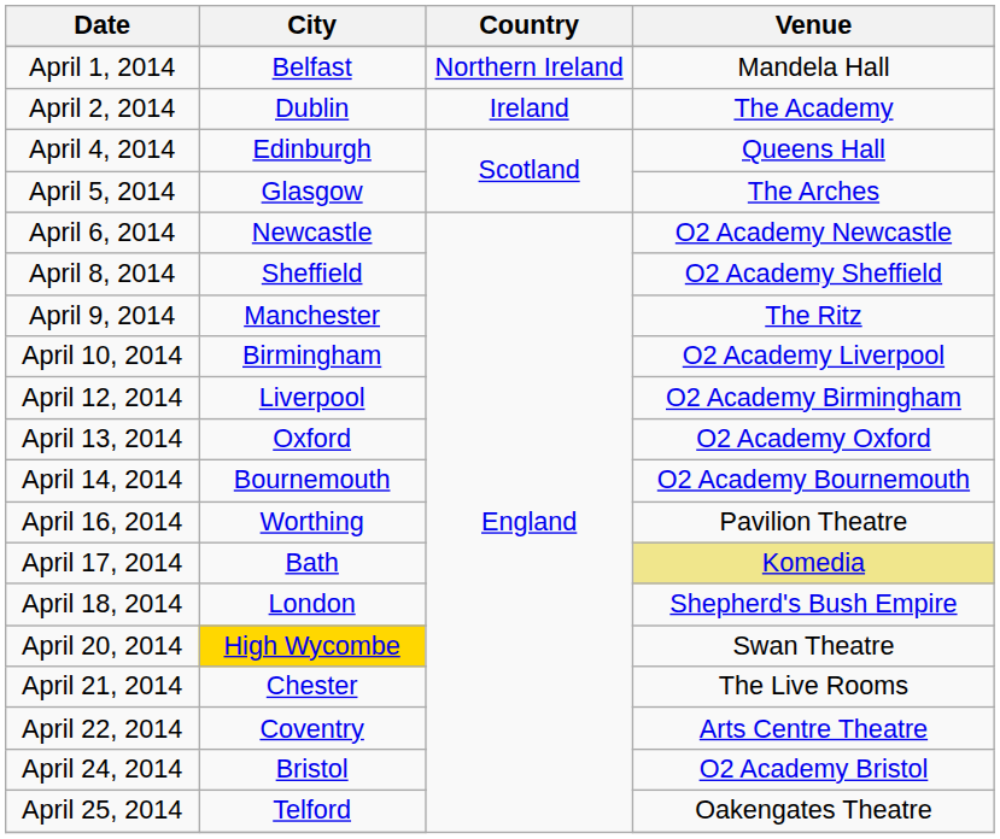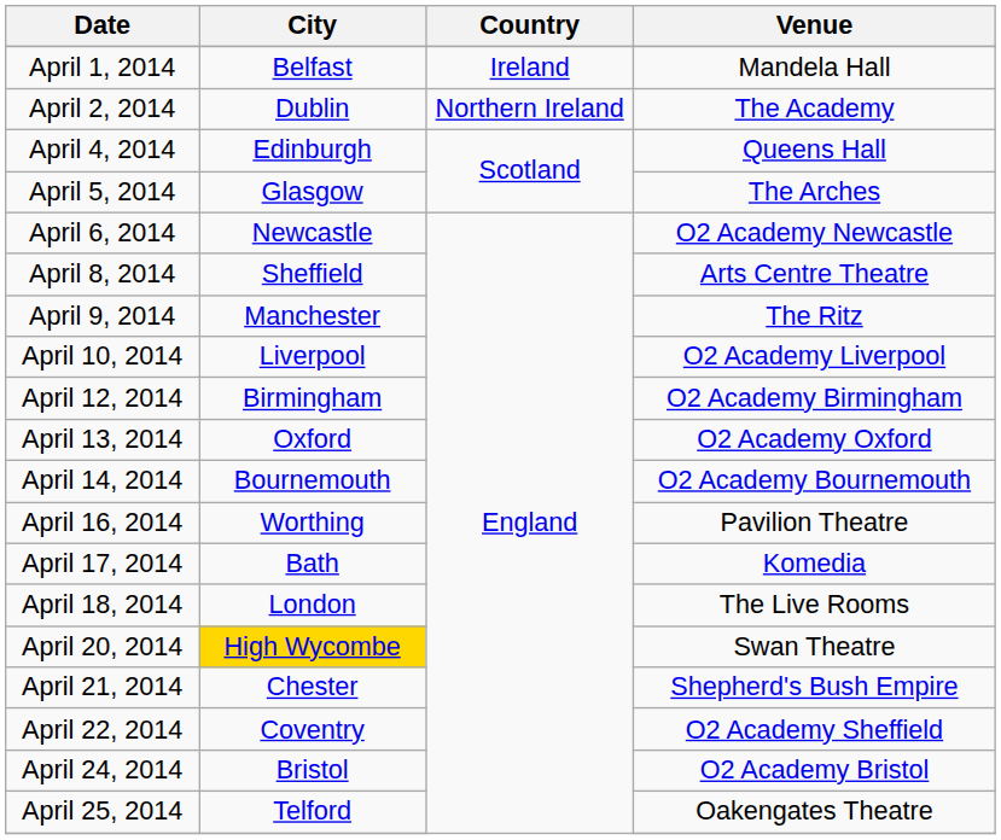April 1, 2014 | Country: Northern Ireland -> Ireland
April 2, 2014 | Country: Ireland -> Northern Ireland
April 8, 2014 | Venue: O2 Academy Sheffield -> Arts Centre Theatre
April 10, 2014 | City: Birmingham -> Liverpool
April 12, 2014 | City: Liverpool -> Birmingham
April 17, 2014 | Venue: khaki background -> no background
April 18, 2014 | Venue: Shepherd's Bush Empire -> The Live Rooms
April 21, 2014 | Venue: The Live Rooms -> Shepherd's Bush Empire
April 22, 2014 | Venue: Arts Centre Theatre -> O2 Academy Sheffield
